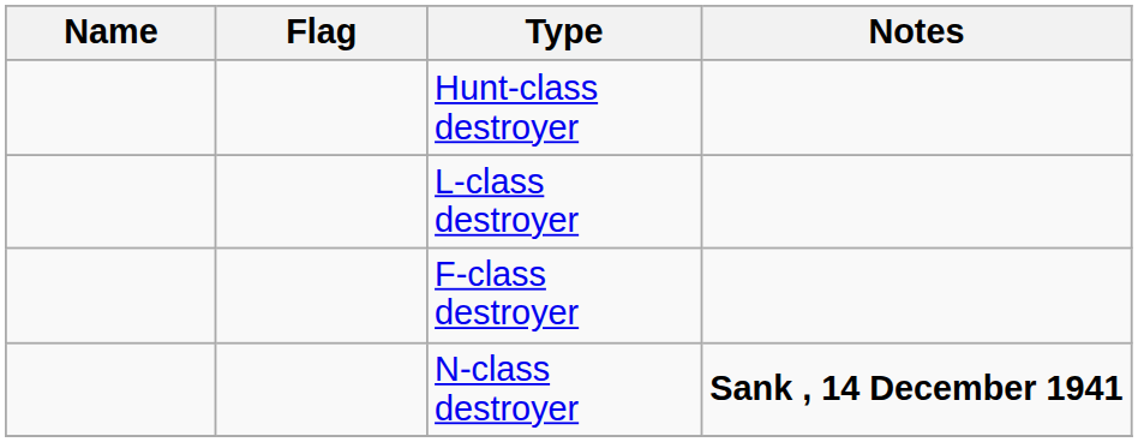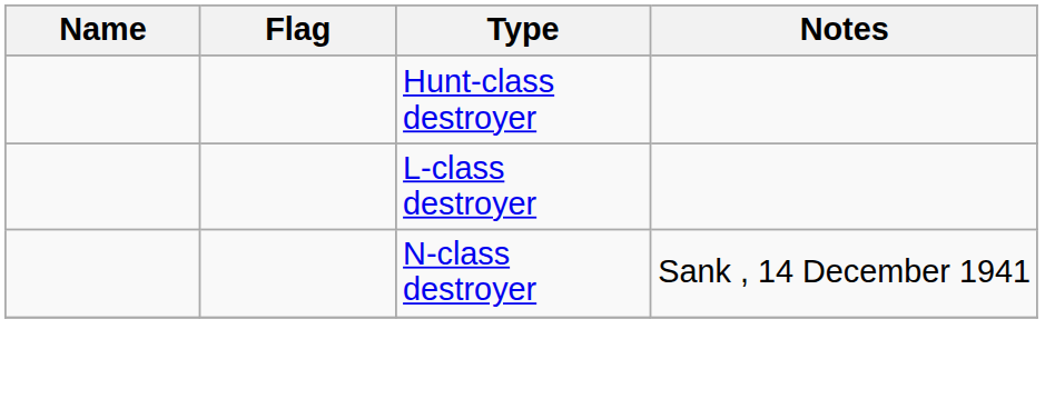- row: F-class destroyer
N-class destroyer | Notes: bold -> normal
